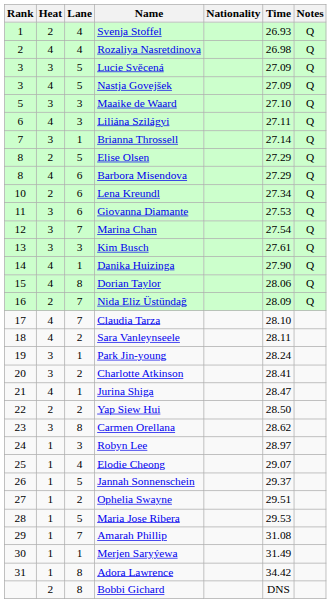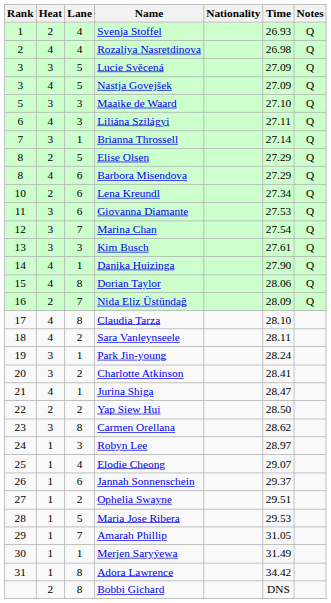Claudia Tarza | Lane: 7 -> 8
Jannah Sonnenschein | Lane: 5 -> 6
Amarah Phillip | Time: 31.08 -> 31.05
